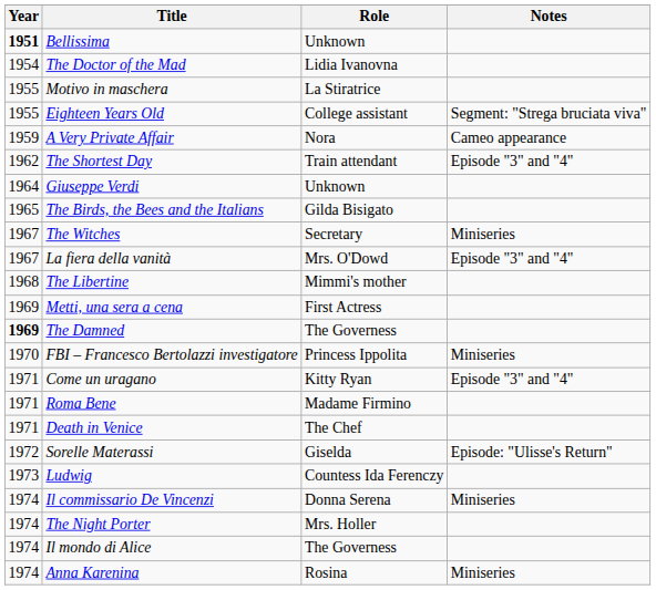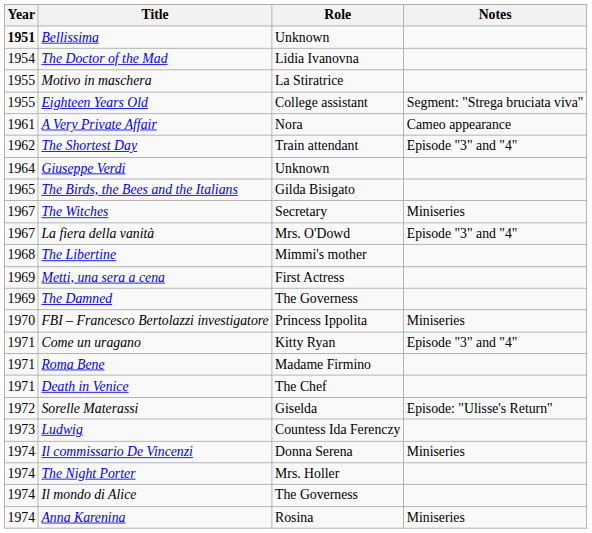A Very Private Affair | Year: 1959 -> 1961
The Damned | Year: bold -> normal
